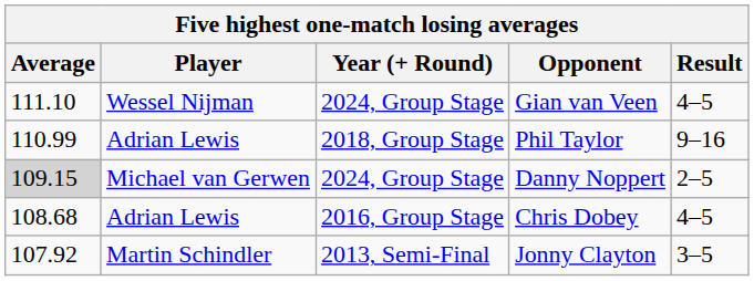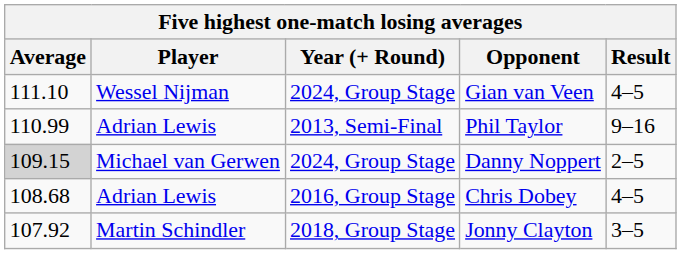Phil Taylor | Year (+ Round): 2018, Group Stage -> 2013, Semi-Final
Jonny Clayton | Year (+ Round): 2013, Semi-Final -> 2018, Group Stage
